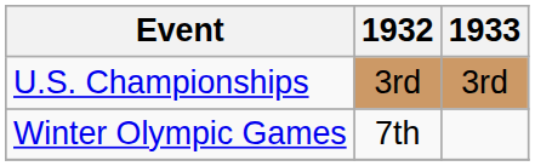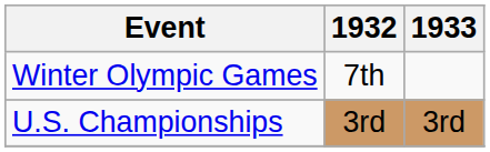rows swapped: Winter Olympic Games <-> U.S. Championships
